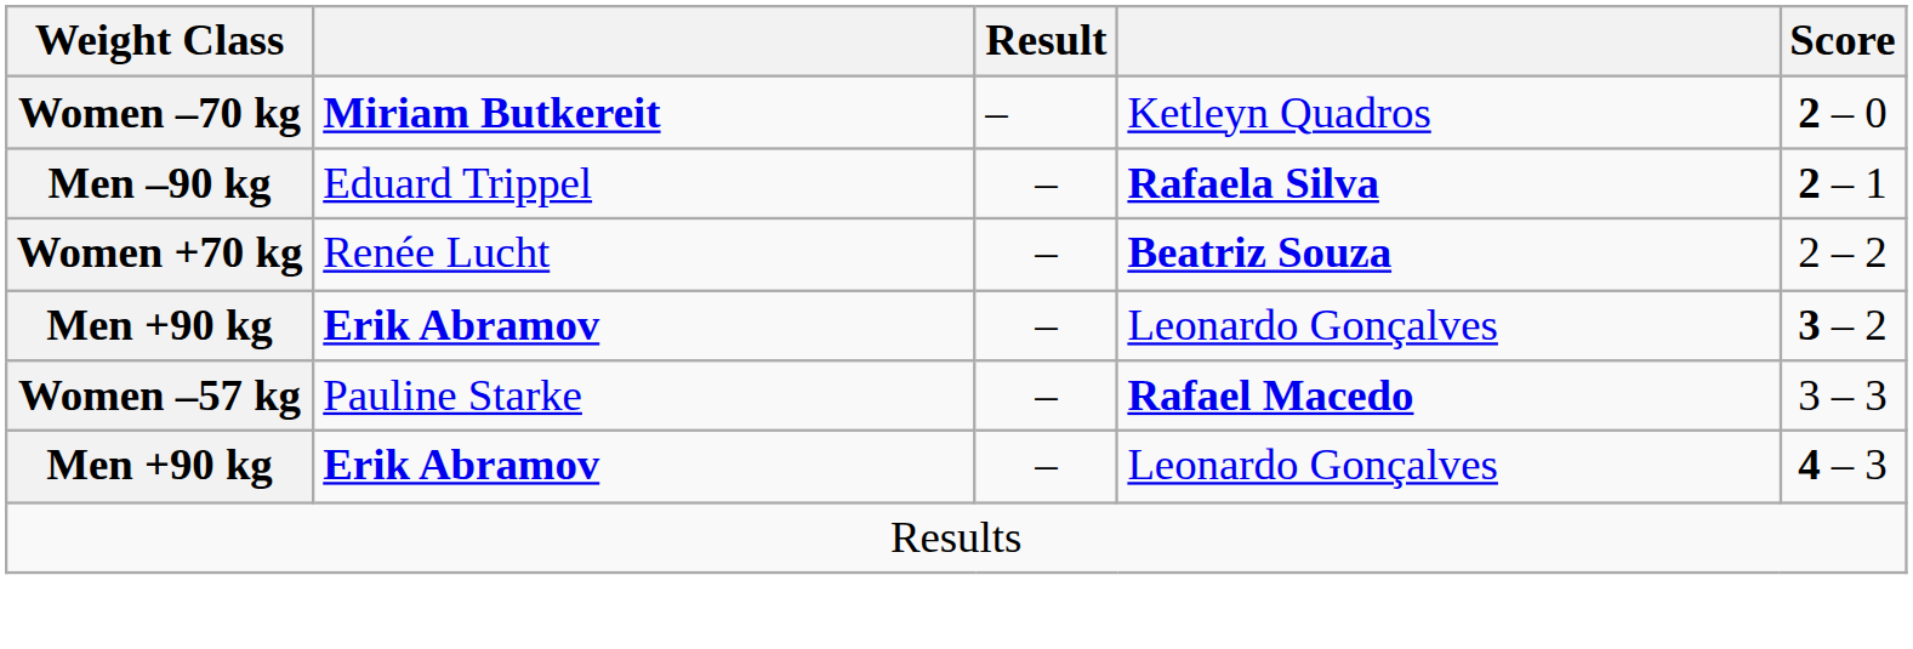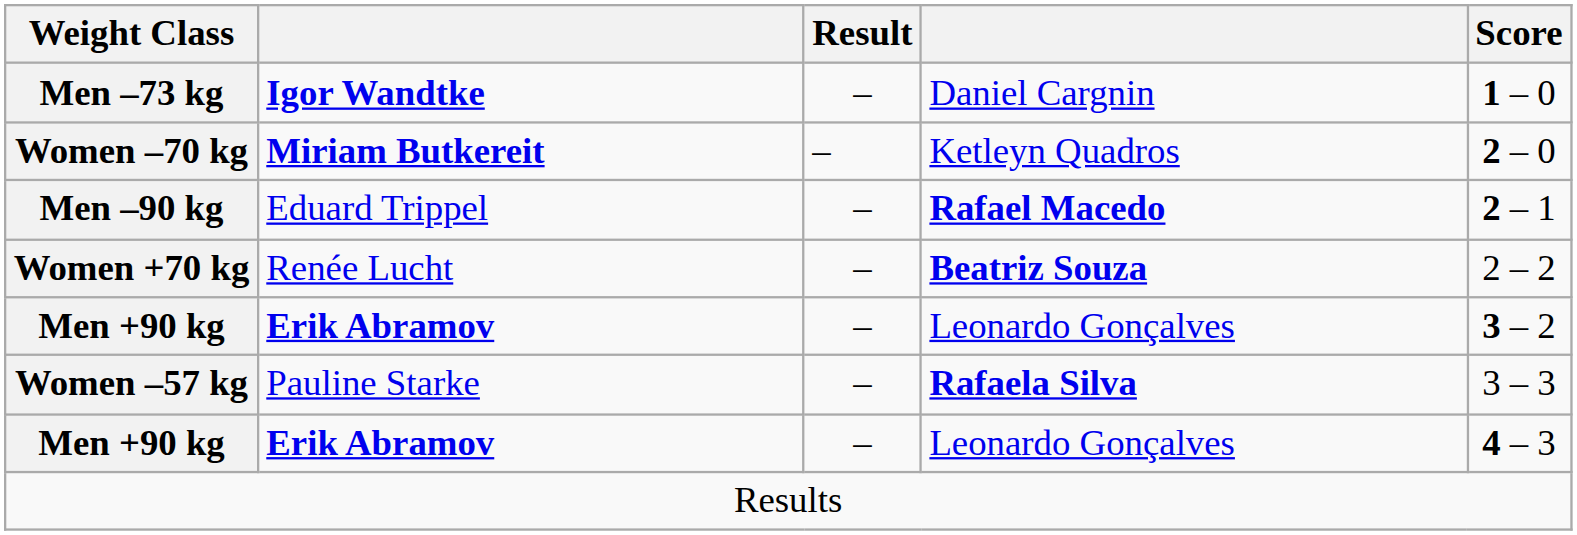+ row: Men –73 kg | Igor Wandtke | – | Daniel Cargnin | 1 – 0
Men –90 kg | column 4: Rafaela Silva -> Rafael Macedo
Women –57 kg | column 4: Rafael Macedo -> Rafaela Silva
